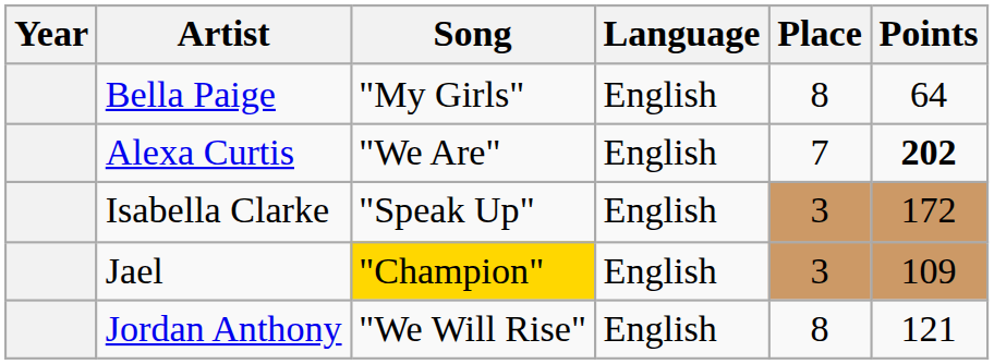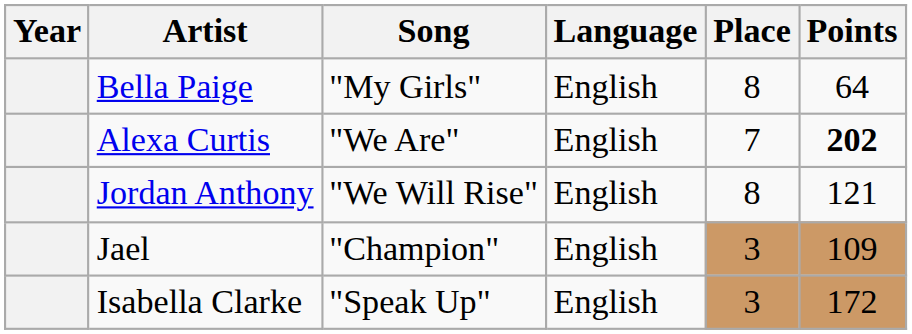rows swapped: Isabella Clarke <-> Jordan Anthony
Jael | Song: gold background -> no background
